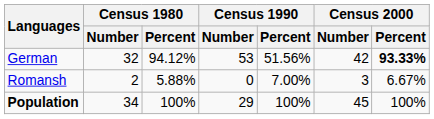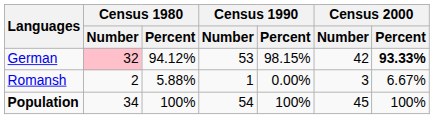German | Census 1980 / Number: no background -> pink background
German | Census 1990 / Percent: 51.56% -> 98.15%
Romansh | Census 1990 / Number: 0 -> 1
Romansh | Census 1990 / Percent: 7.00% -> 0.00%
Population | Census 1990 / Number: 29 -> 54
